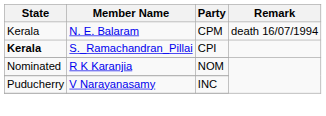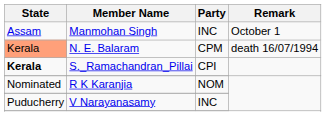+ row: Assam | Manmohan Singh | INC | October 1
N. E. Balaram | State: no background -> lightsalmon background
